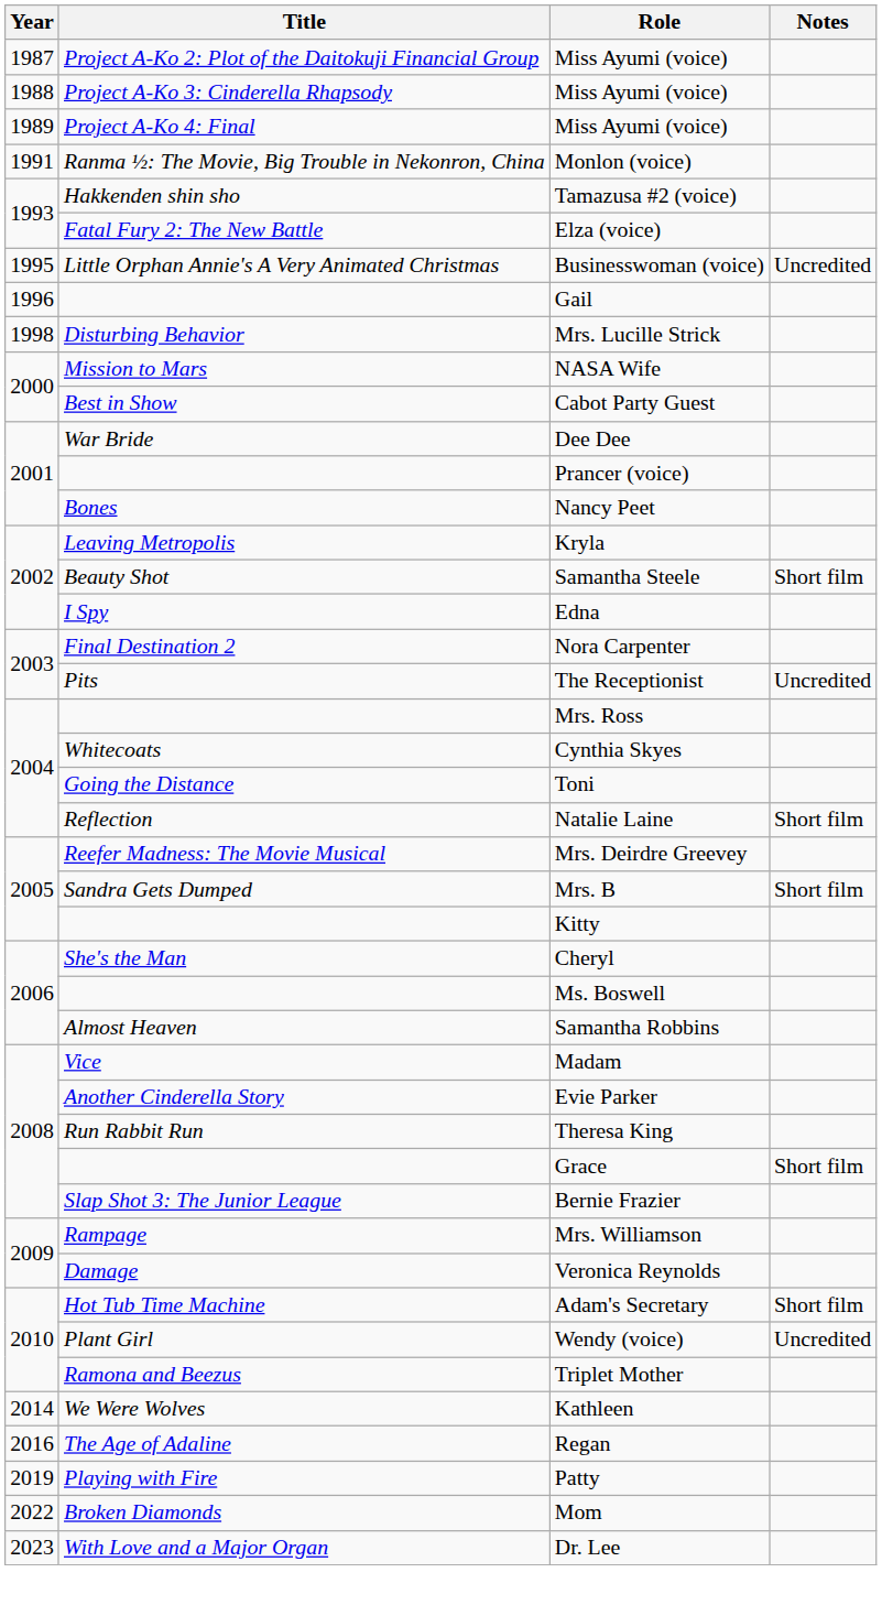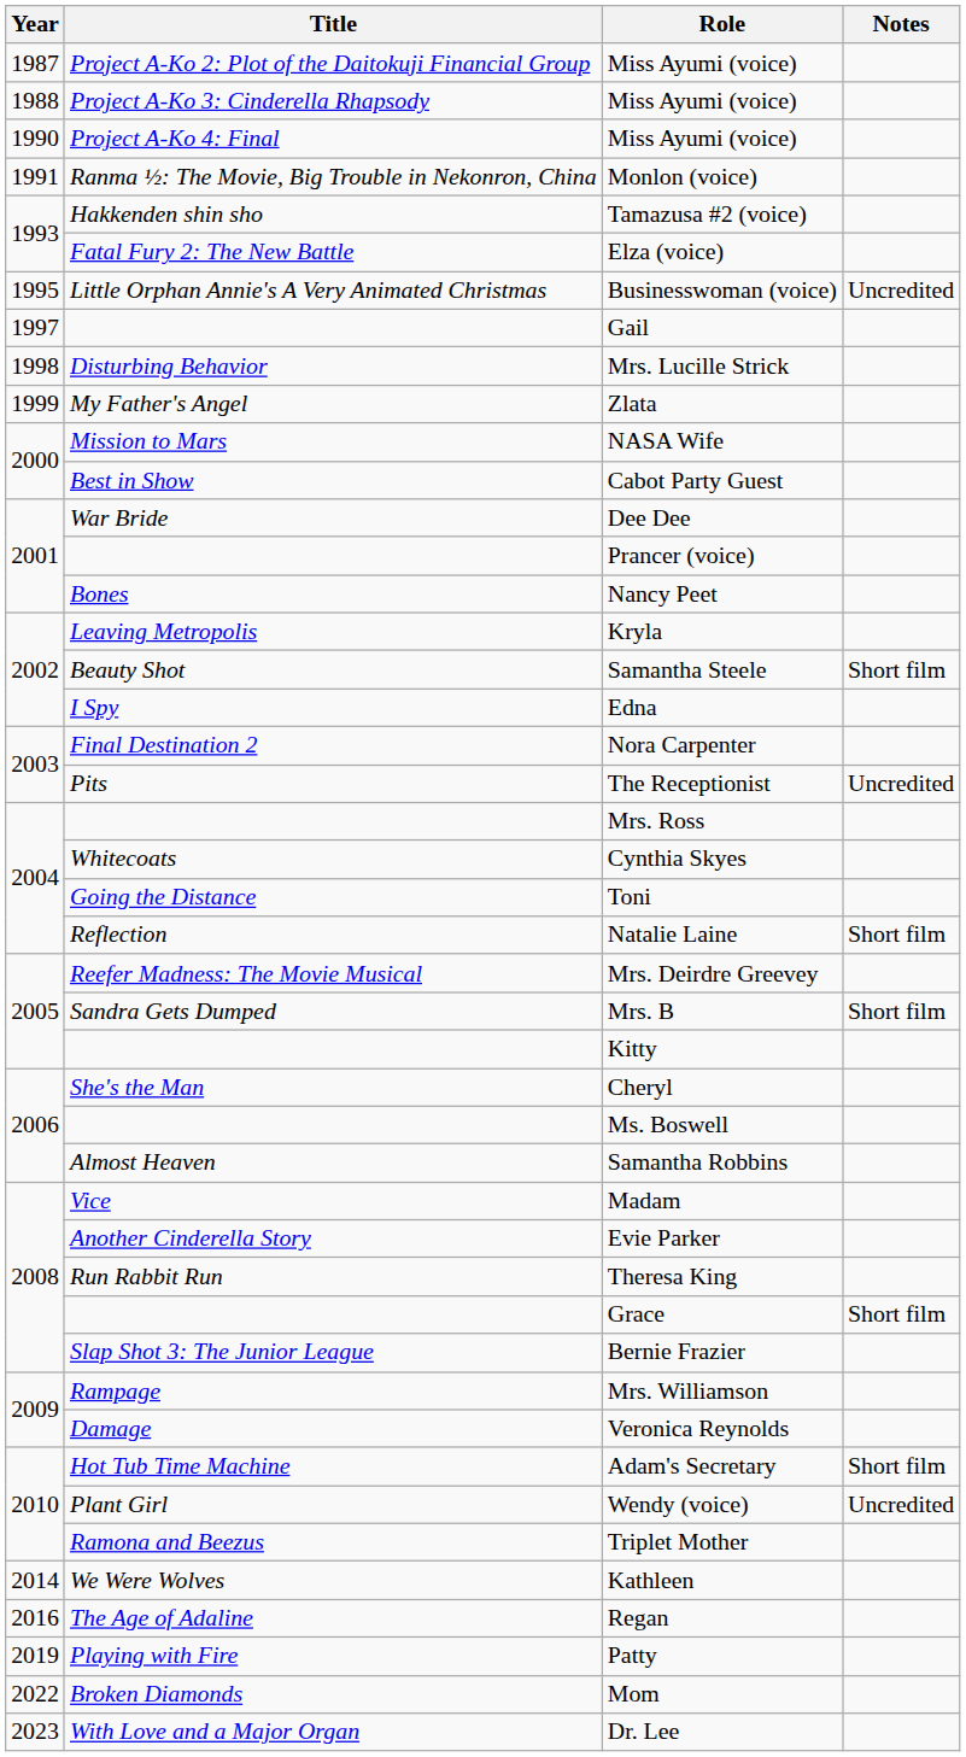Project A-Ko 4: Final / Miss Ayumi (voice) | Year: 1989 -> 1990
Gail | Year: 1996 -> 1997
+ row: 1999 | My Father's Angel | Zlata
